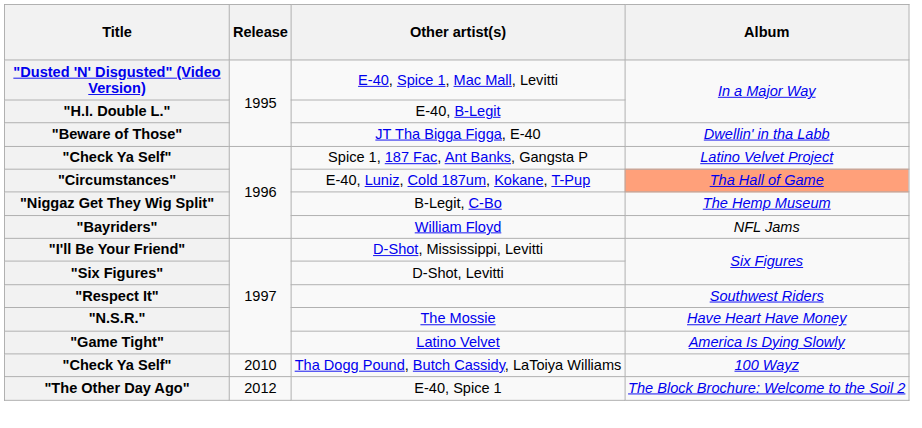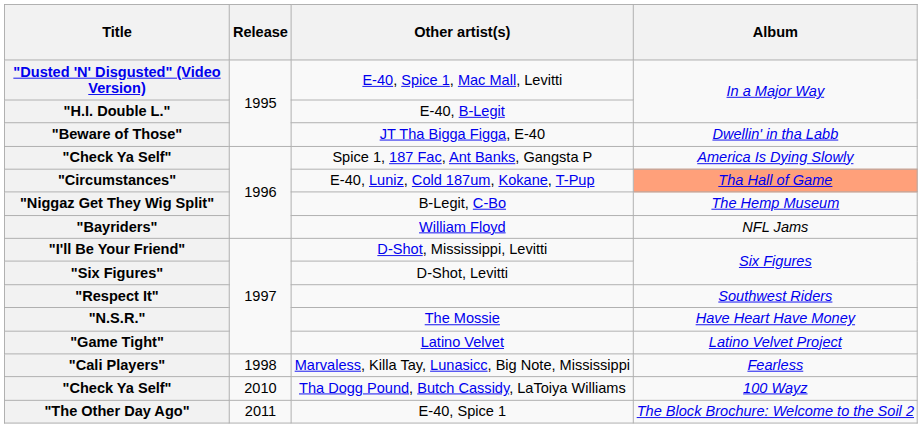"Check Ya Self" / Spice 1, 187 Fac, Ant Banks, Gangsta P | Album: Latino Velvet Project -> America Is Dying Slowly
"Game Tight" | Album: America Is Dying Slowly -> Latino Velvet Project
+ row: "Cali Players" | 1998 | Marvaless, Killa Tay, Lunasicc, Big Note, Mississippi | Fearless
"The Other Day Ago" | Release: 2012 -> 2011
